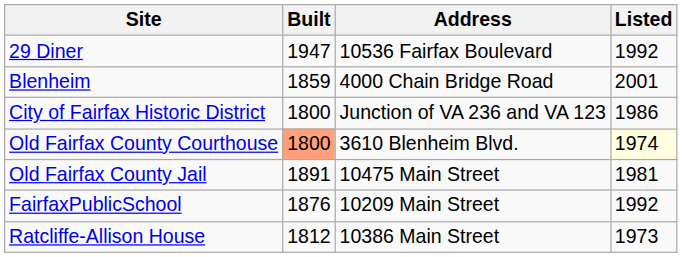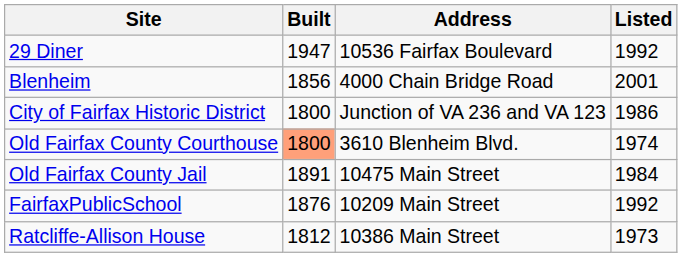Blenheim | Built: 1859 -> 1856
Old Fairfax County Courthouse | Listed: lightyellow background -> no background
Old Fairfax County Jail | Listed: 1981 -> 1984
